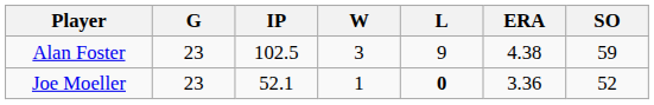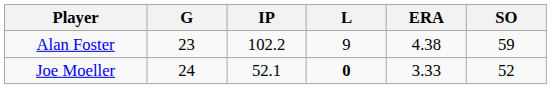- column: W | 3 | 1
Alan Foster | IP: 102.5 -> 102.2
Joe Moeller | G: 23 -> 24
Joe Moeller | ERA: 3.36 -> 3.33
